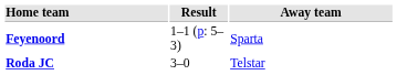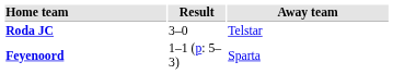rows swapped: Roda JC <-> Feyenoord
